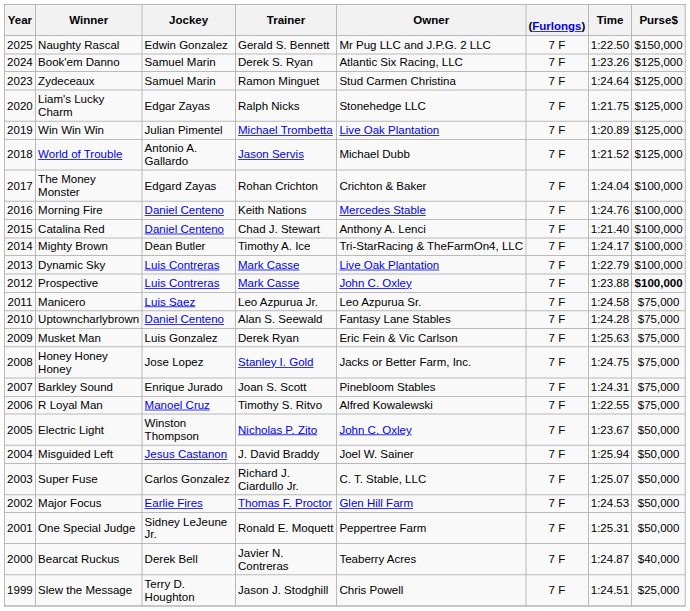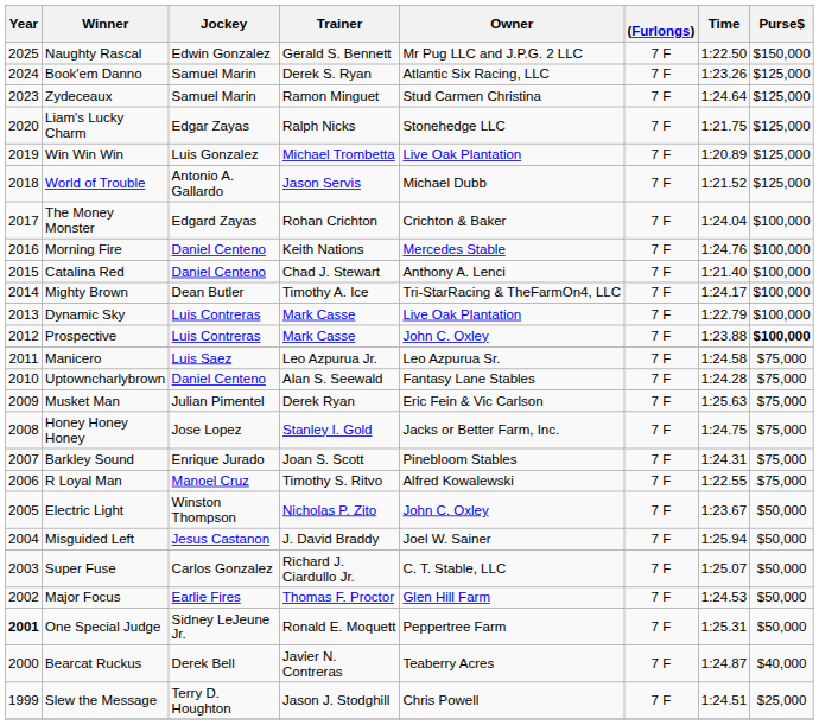Win Win Win | Jockey: Julian Pimentel -> Luis Gonzalez
Musket Man | Jockey: Luis Gonzalez -> Julian Pimentel
One Special Judge | Year: normal -> bold
